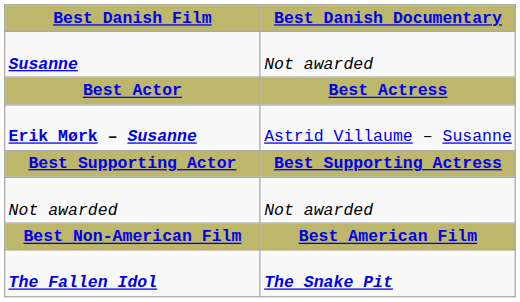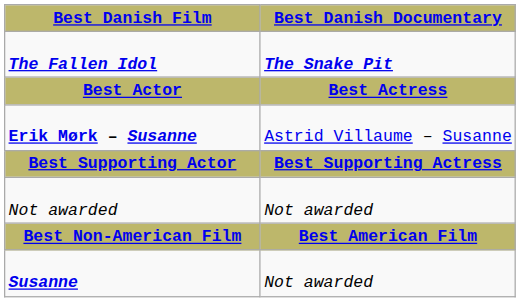rows swapped: Susanne <-> The Fallen Idol
